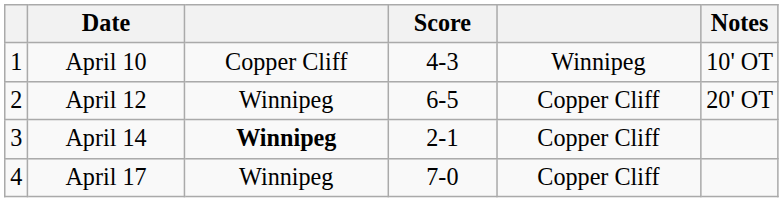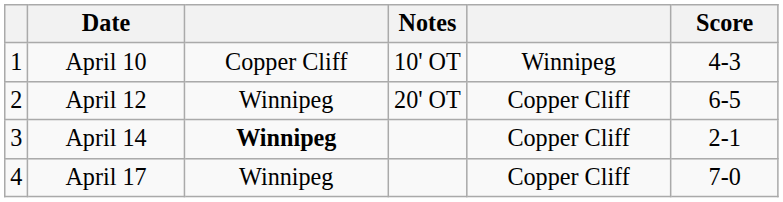columns swapped: Score <-> Notes
